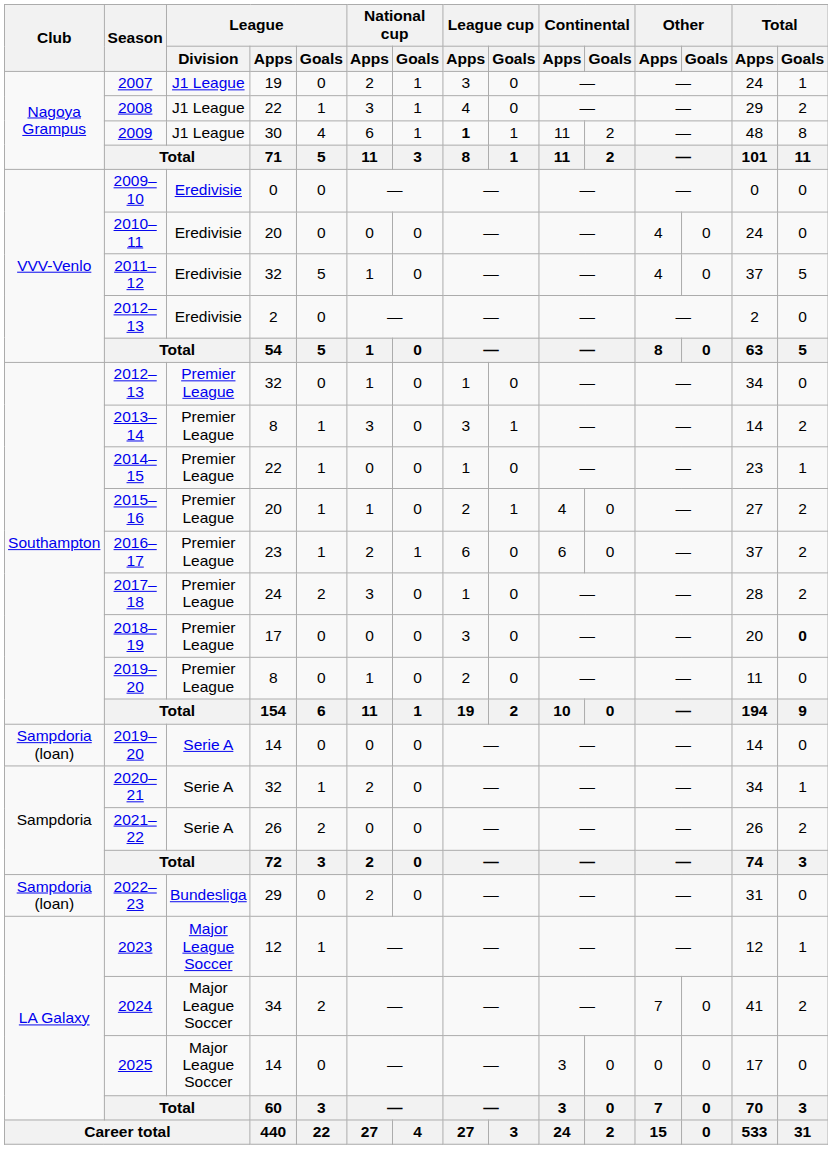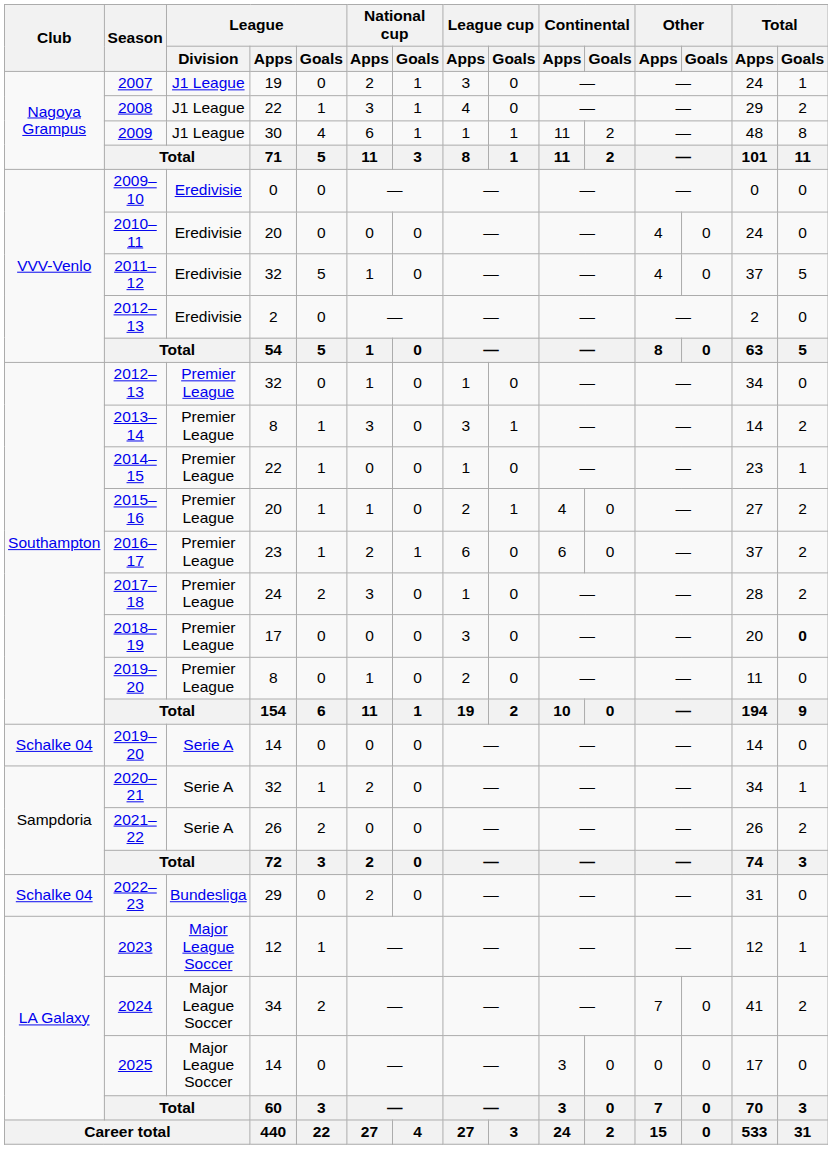2009 | League cup / Apps: bold -> normal
2019–20 / 14 | Club: Sampdoria (loan) -> Schalke 04
2022–23 | Club: Sampdoria (loan) -> Schalke 04
